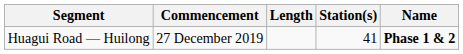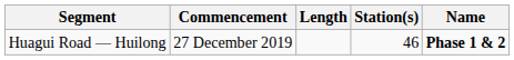Huagui Road — Huilong | Station(s): 41 -> 46
